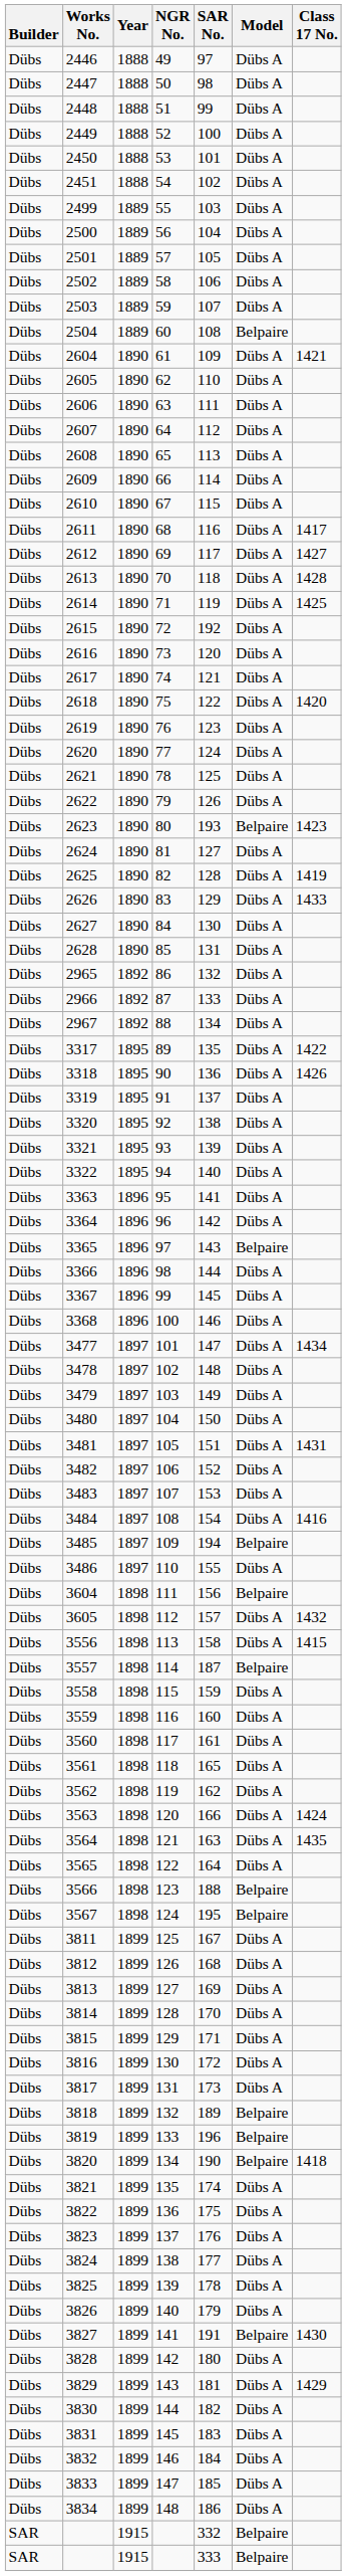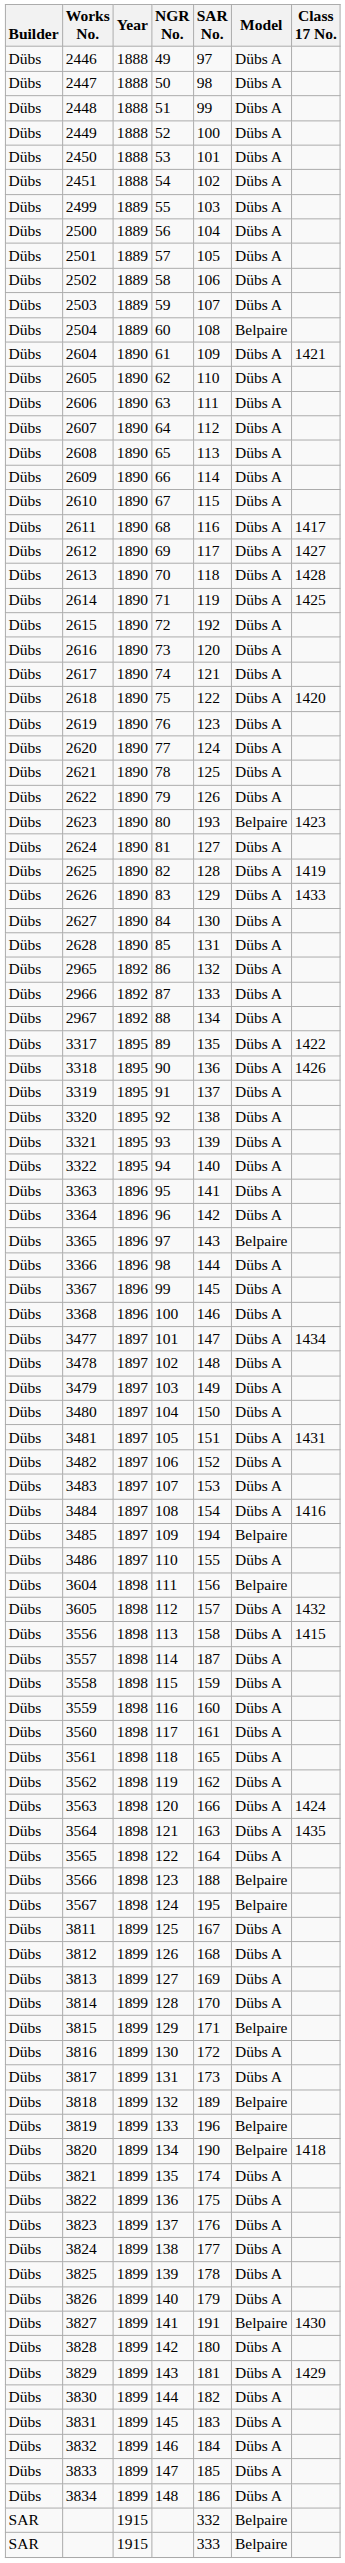3557 | Model: Belpaire -> Dübs A
3815 | Model: Dübs A -> Belpaire
